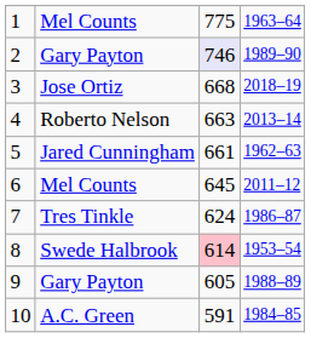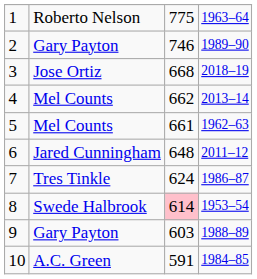1 | column 2: Mel Counts -> Roberto Nelson
2 | column 3: lavender background -> no background
4 | column 2: Roberto Nelson -> Mel Counts
4 | column 3: 663 -> 662
5 | column 2: Jared Cunningham -> Mel Counts
6 | column 2: Mel Counts -> Jared Cunningham
6 | column 3: 645 -> 648
9 | column 3: 605 -> 603
